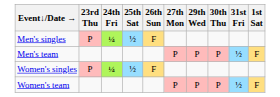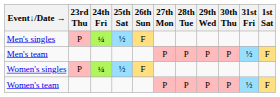+ column: 28th Tue | P | P
